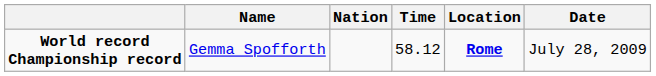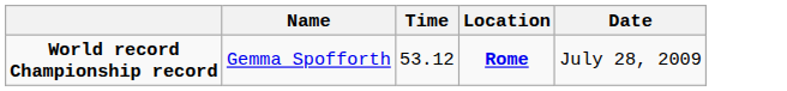- column: Nation
World record Championship record | Time: 58.12 -> 53.12
